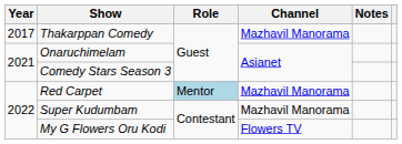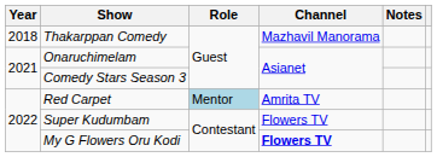Thakarppan Comedy | Year: 2017 -> 2018
Red Carpet | Channel: Mazhavil Manorama -> Amrita TV
Super Kudumbam | Channel: Mazhavil Manorama -> Flowers TV
My G Flowers Oru Kodi | Channel: normal -> bold
